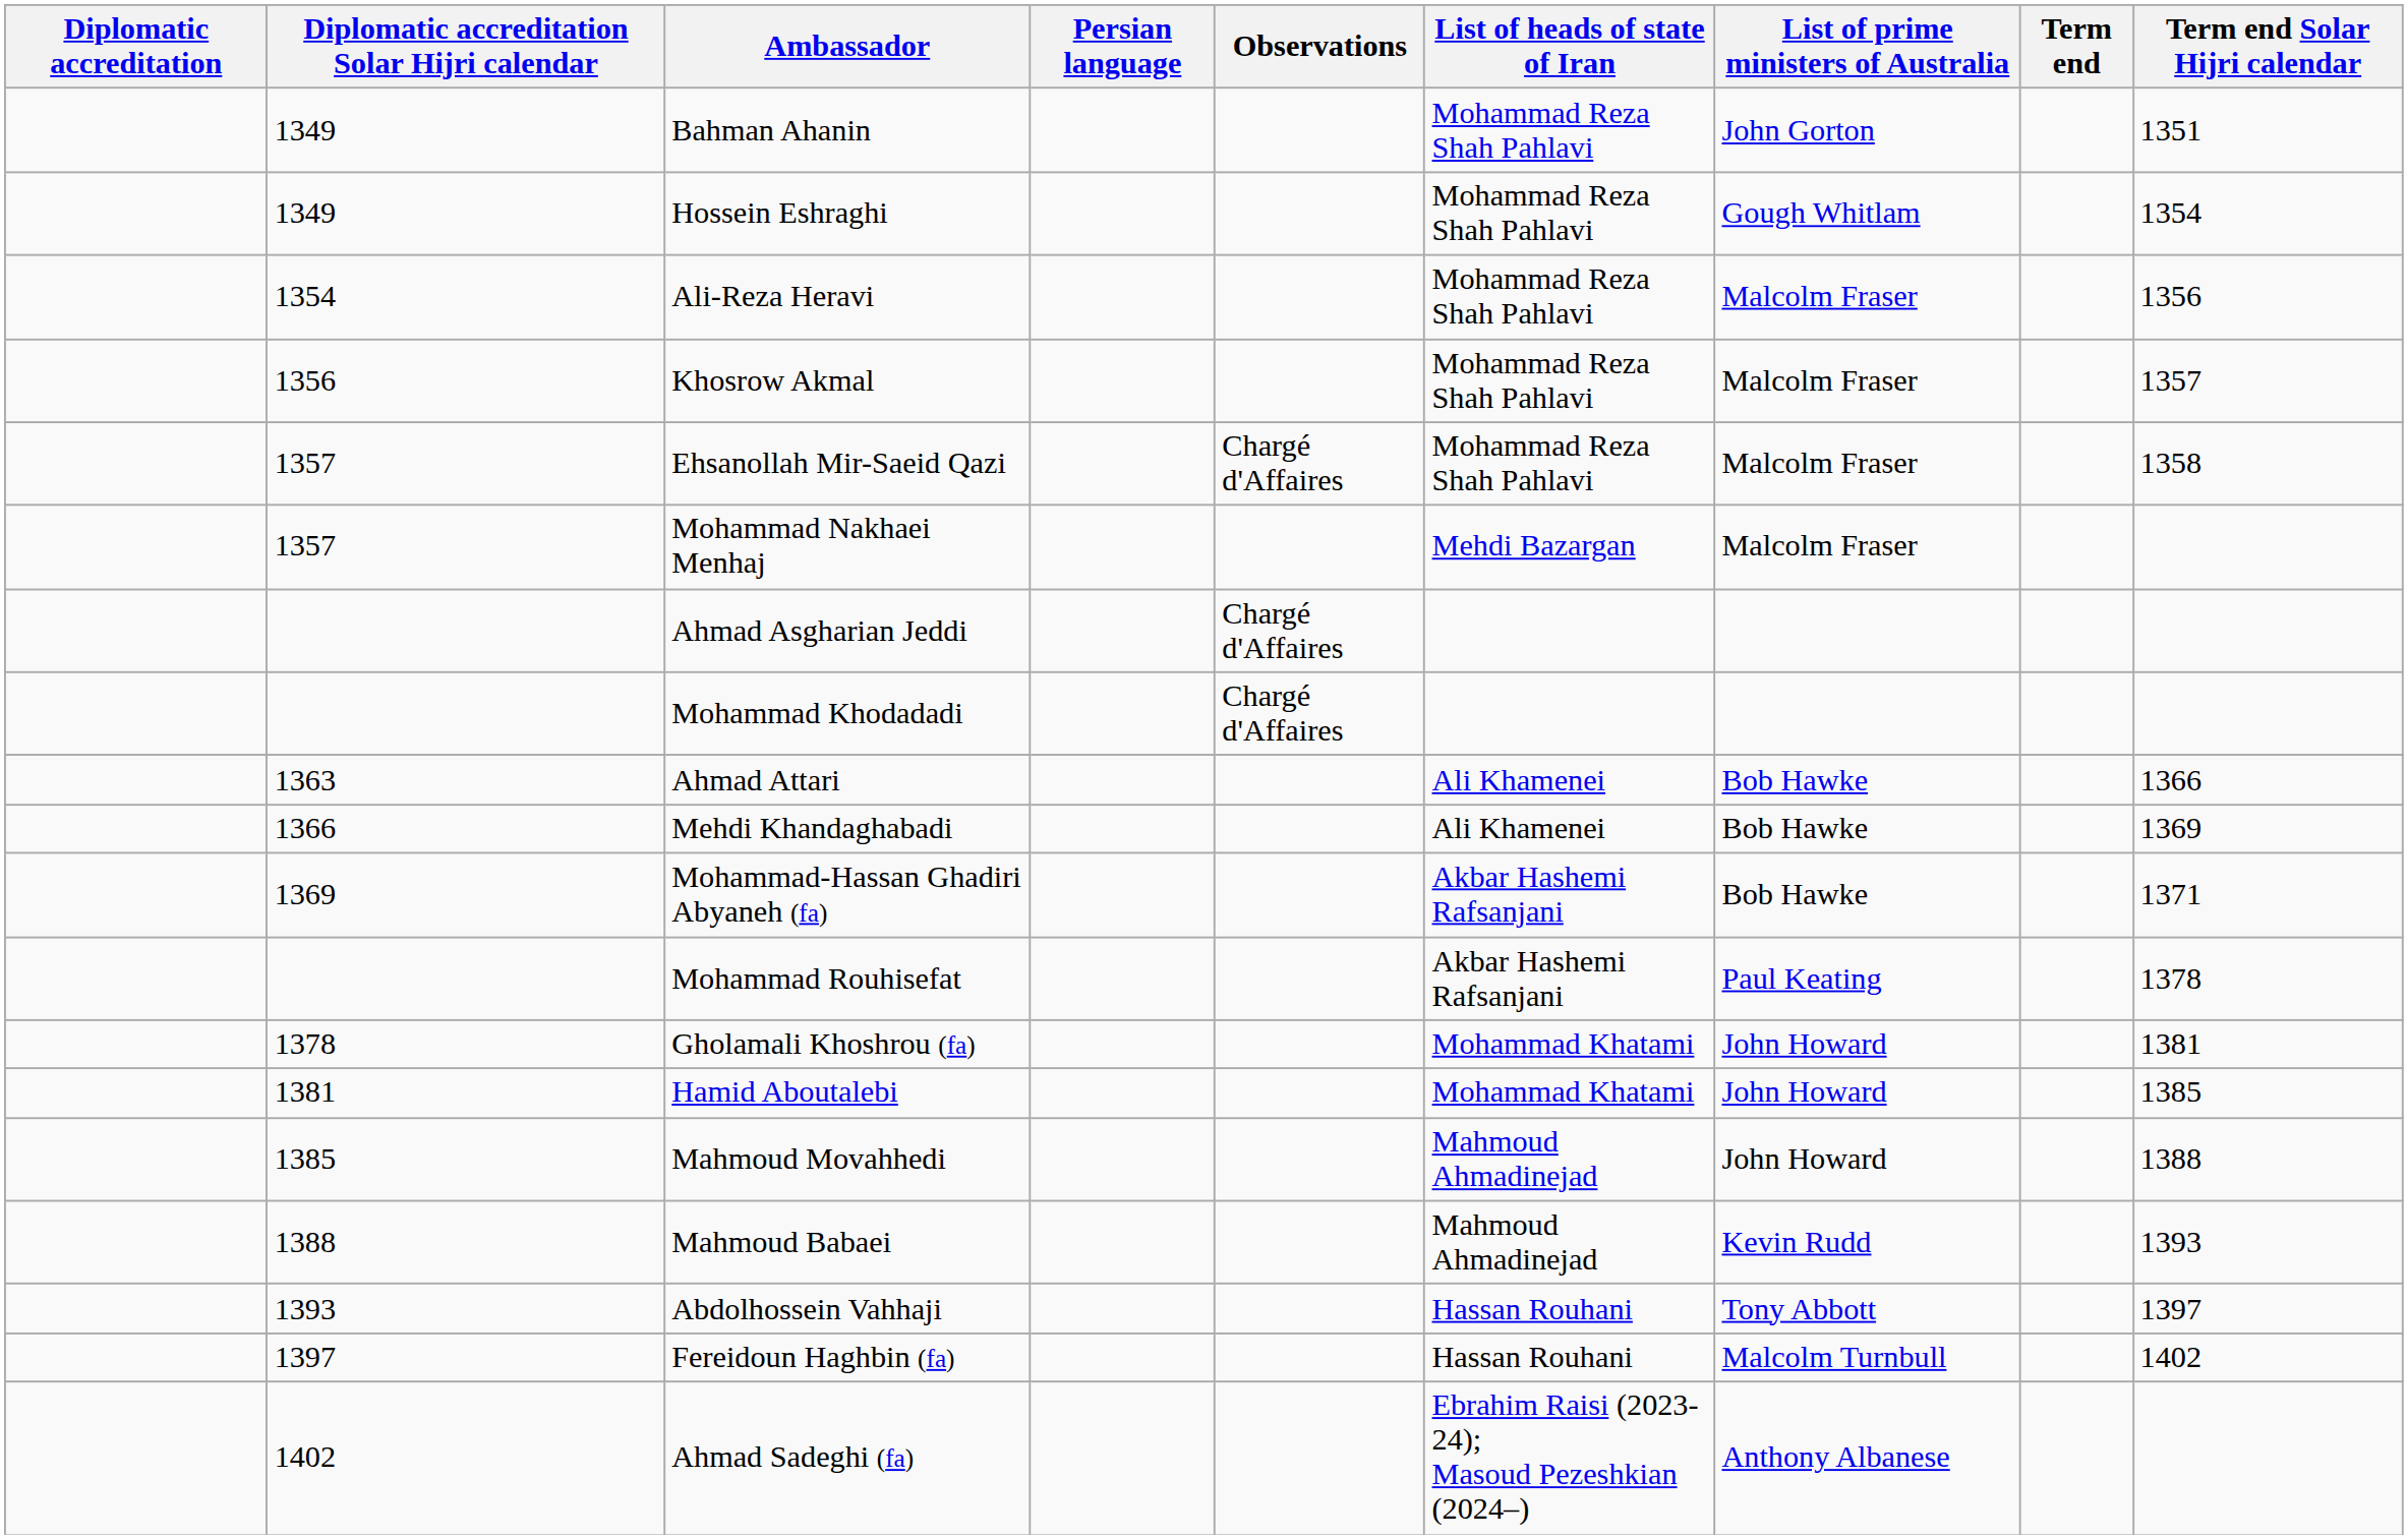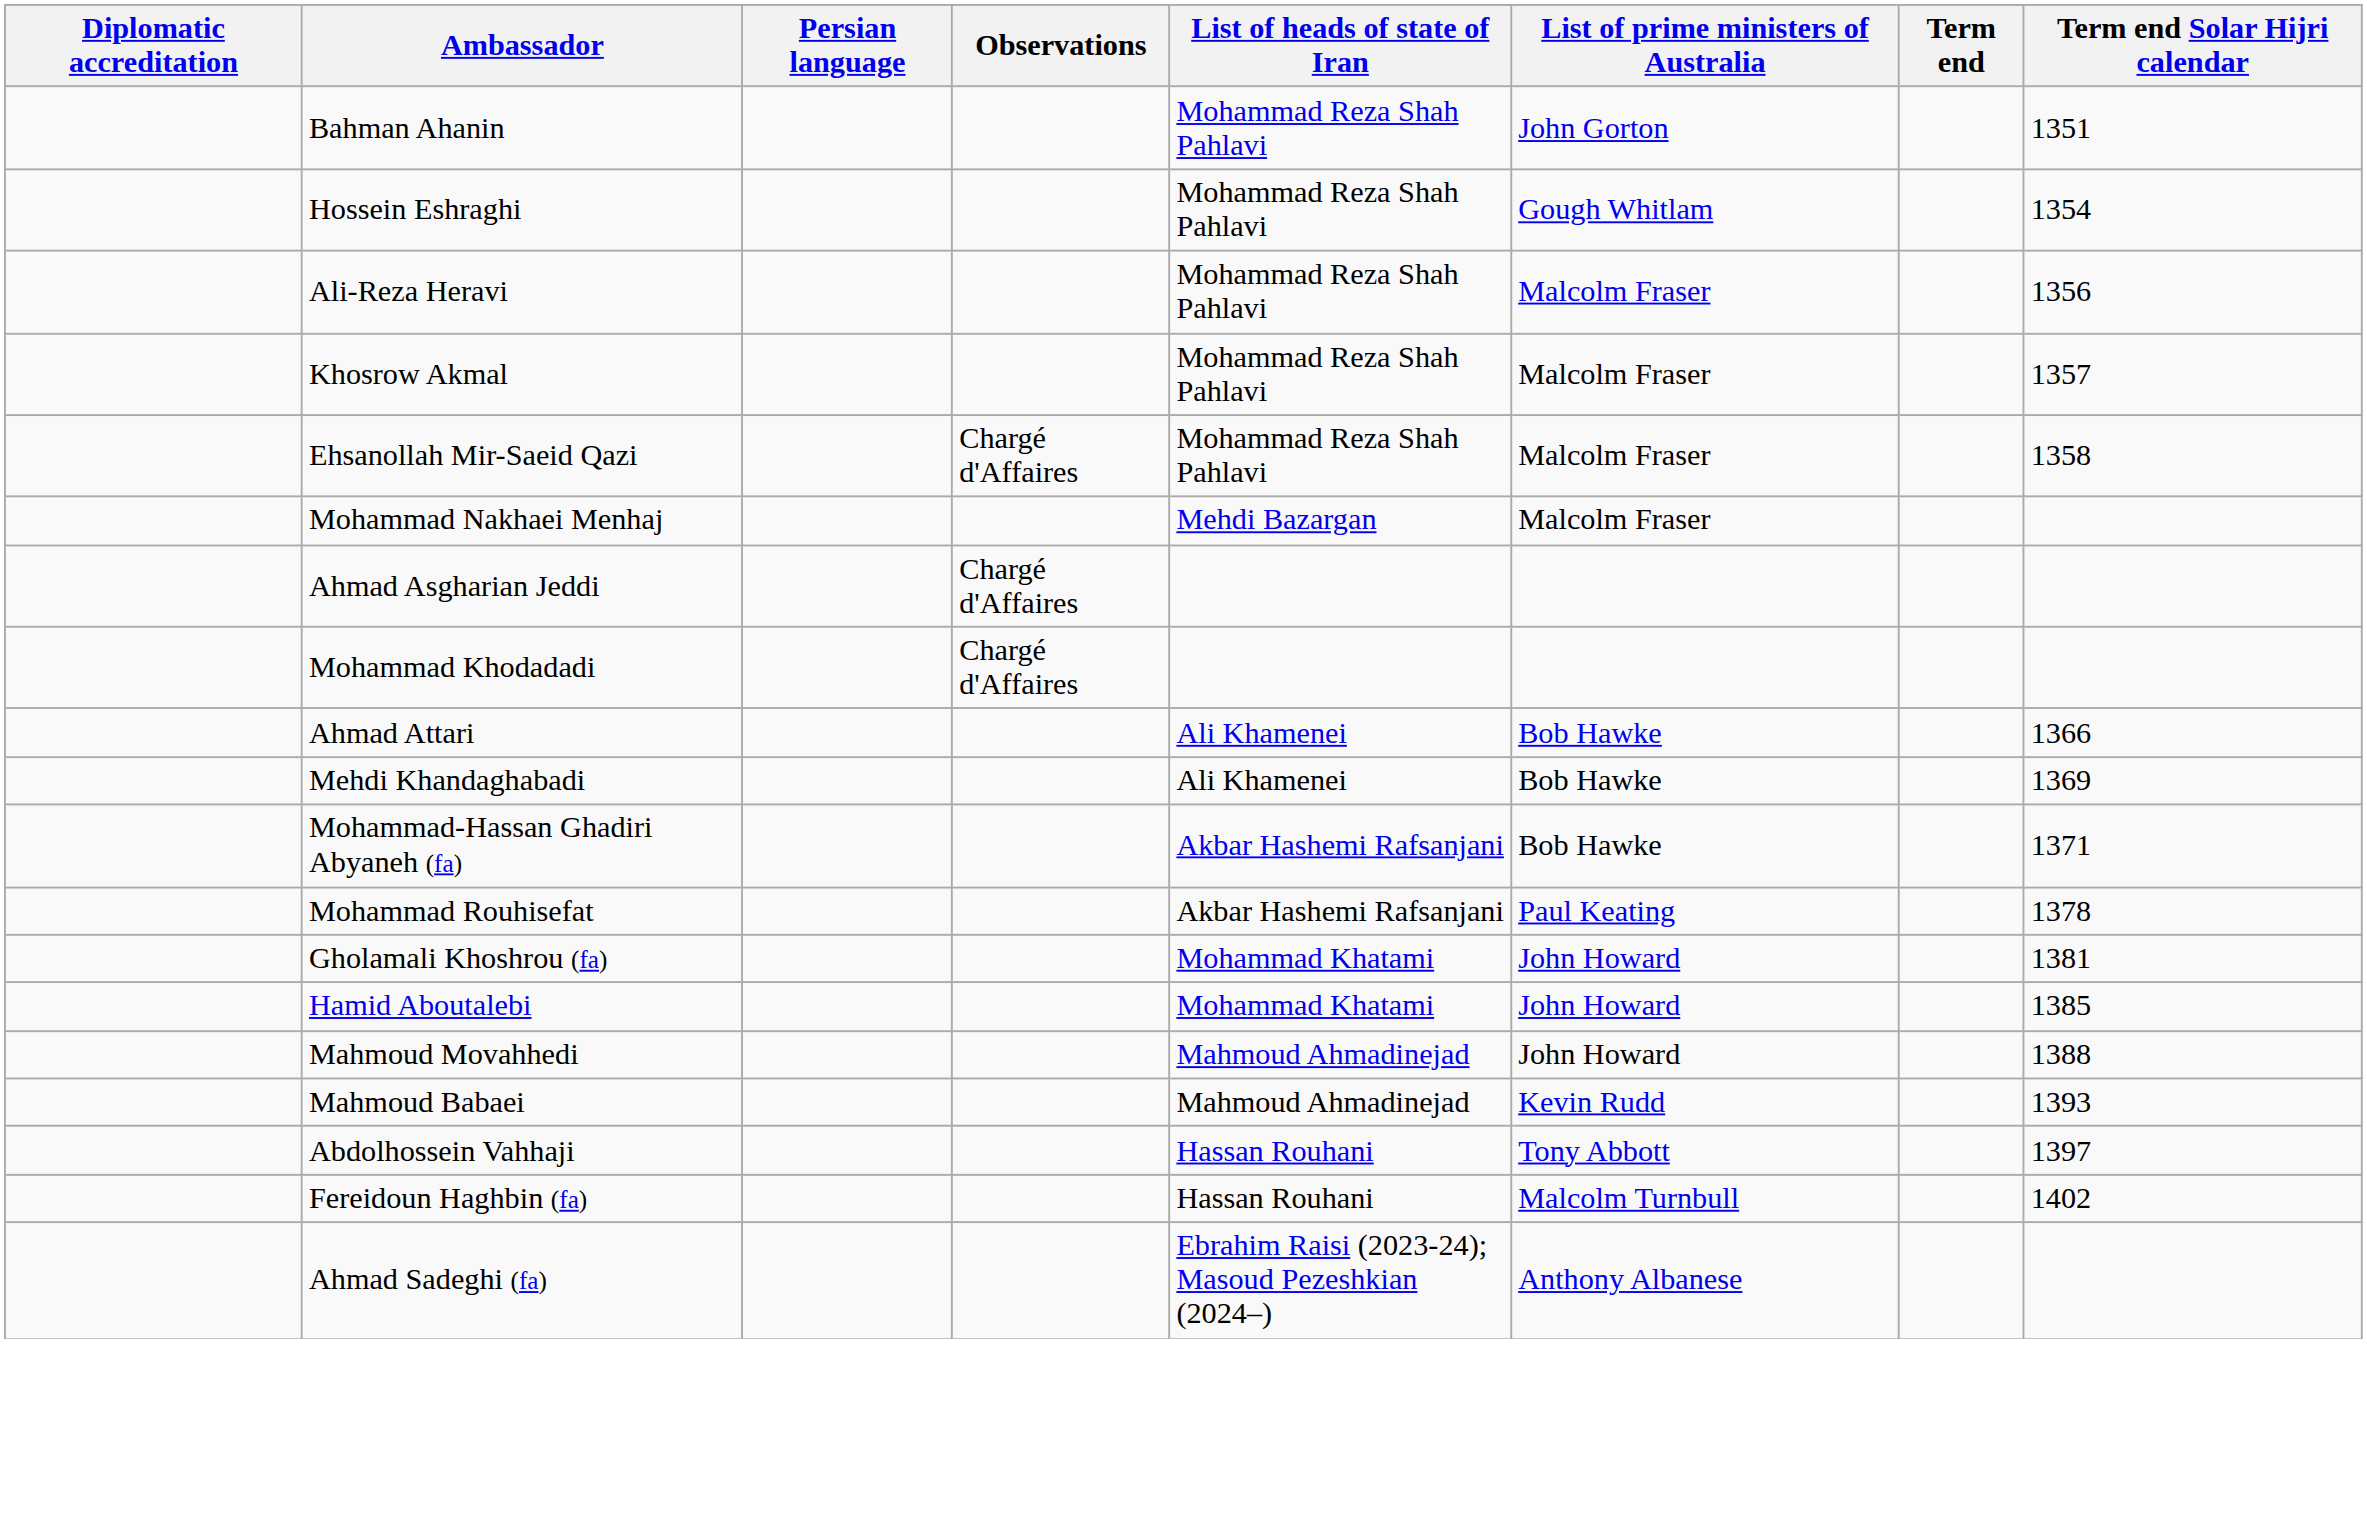- column: Diplomatic accreditation Solar Hijri calendar | 1349 | 1349 | 1354 | 1356 | 1357 | 1357 | 1363 | 1366 | 1369 | 1378 | 1381 | 1385 | 1388 | 1393 | 1397 | 1402
